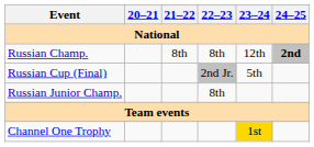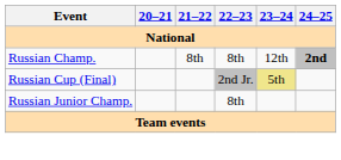Russian Cup (Final) | 23–24: no background -> khaki background
- row: Channel One Trophy | 1st
